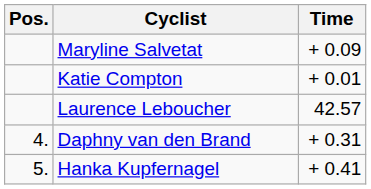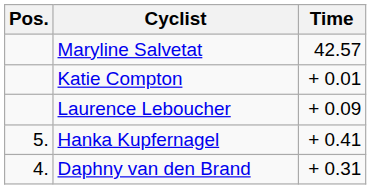Maryline Salvetat | Time: + 0.09 -> 42.57
Laurence Leboucher | Time: 42.57 -> + 0.09
rows swapped: Daphny van den Brand <-> Hanka Kupfernagel
